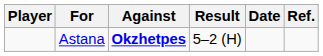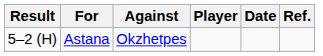columns swapped: Player <-> Result
Astana | Against: bold -> normal
